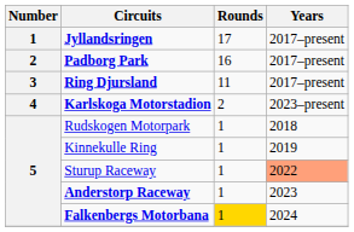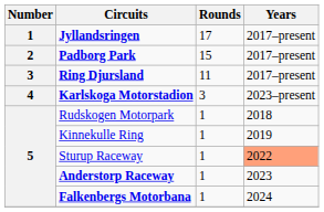Padborg Park | Rounds: 16 -> 15
Karlskoga Motorstadion | Rounds: 2 -> 3
Falkenbergs Motorbana | Rounds: gold background -> no background
